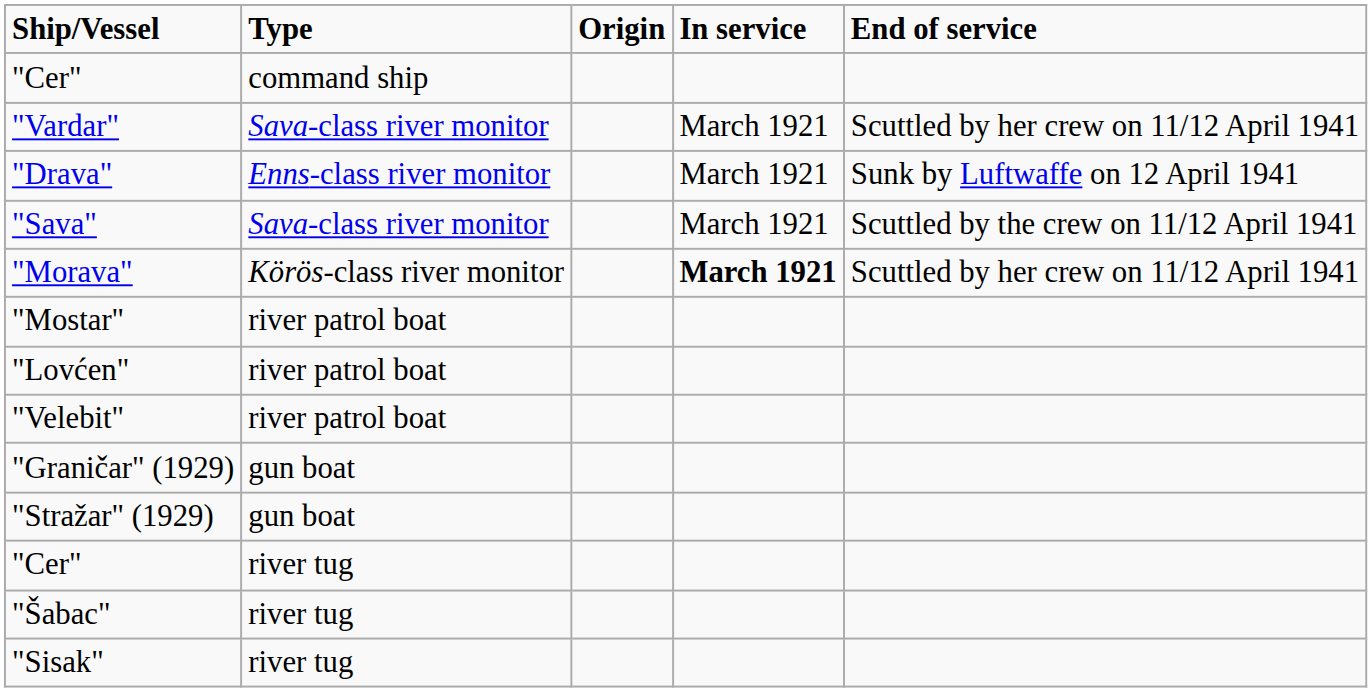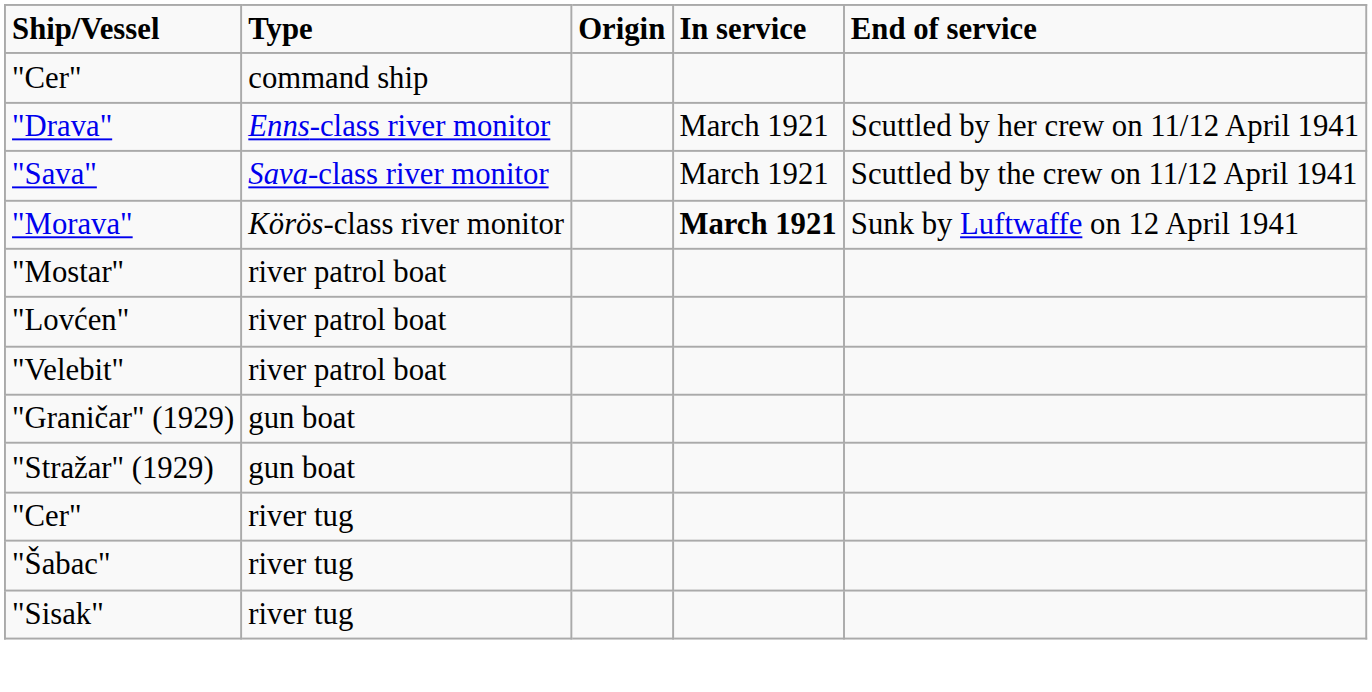- row: "Vardar" | Sava-class river monitor | March 1921 | Scuttled by her crew on 11/12 April 1941
"Drava" | End of service: Sunk by Luftwaffe on 12 April 1941 -> Scuttled by her crew on 11/12 April 1941
"Morava" | End of service: Scuttled by her crew on 11/12 April 1941 -> Sunk by Luftwaffe on 12 April 1941
